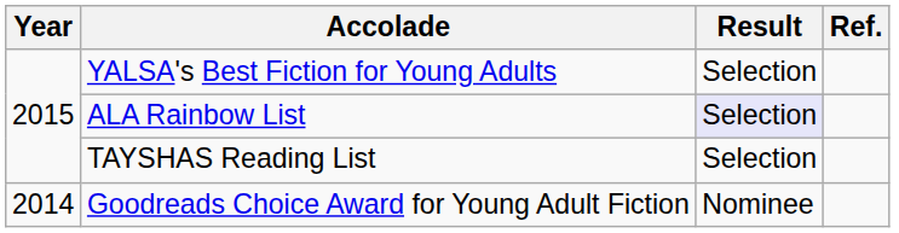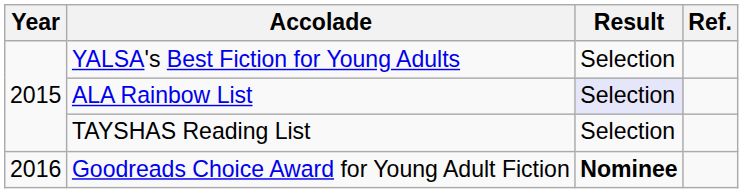Goodreads Choice Award for Young Adult Fiction | Year: 2014 -> 2016
Goodreads Choice Award for Young Adult Fiction | Result: normal -> bold
